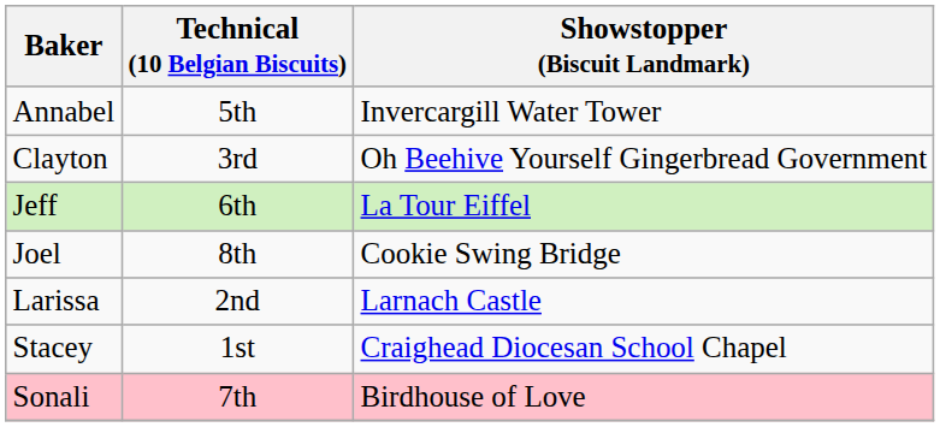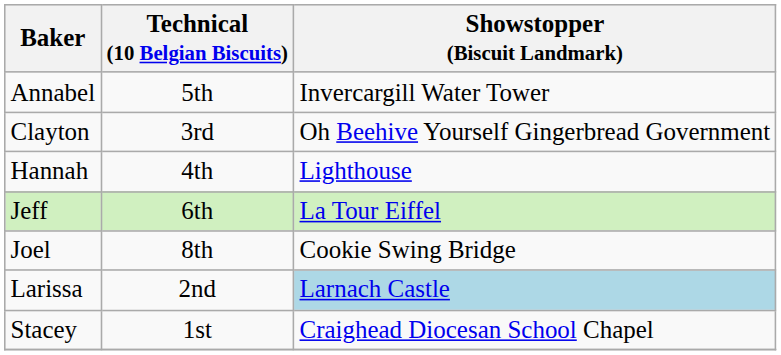+ row: Hannah | 4th | Lighthouse
Larissa | Showstopper (Biscuit Landmark): no background -> lightblue background
- row: Sonali | 7th | Birdhouse of Love
